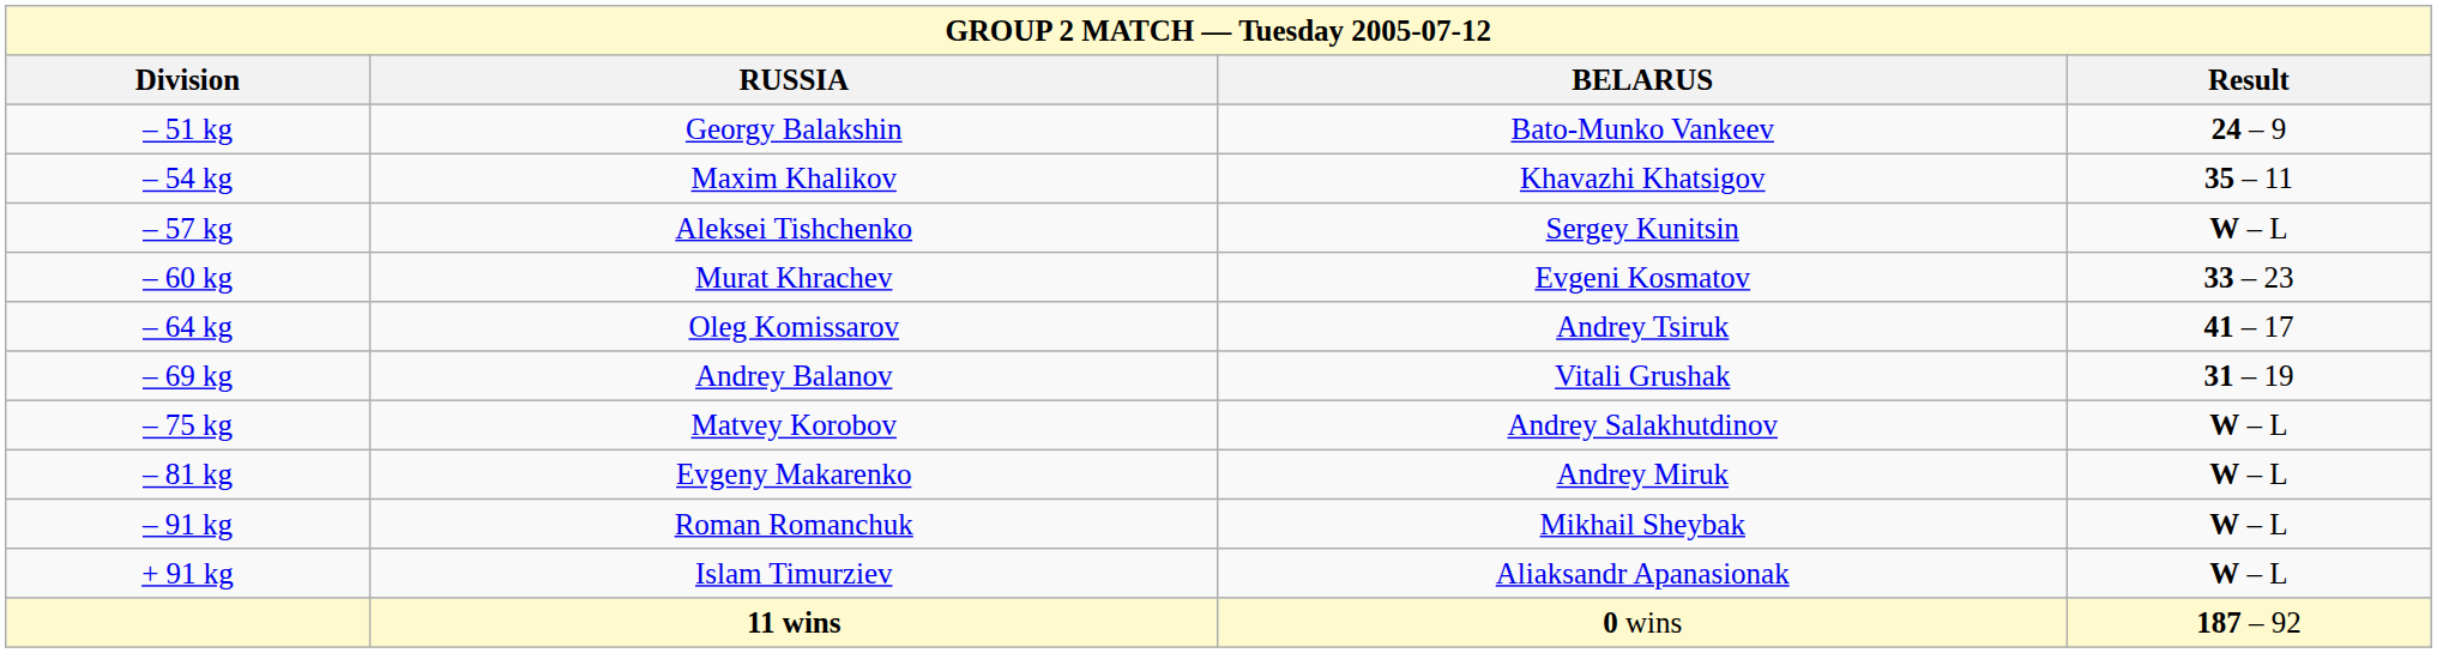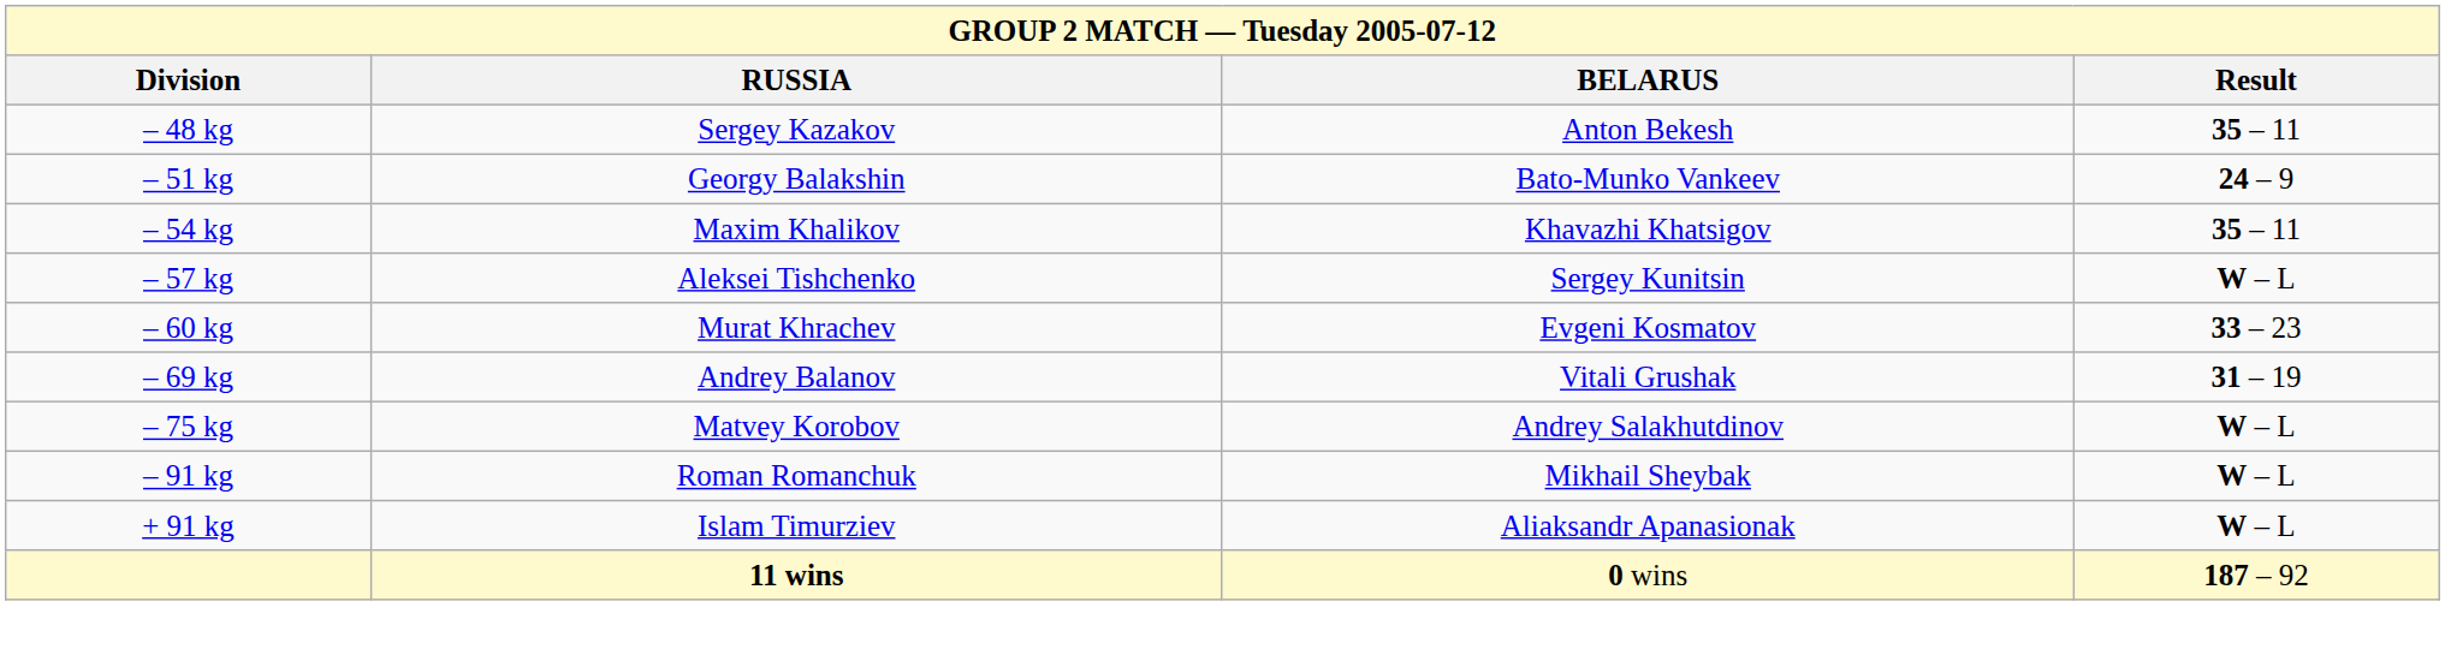+ row: – 48 kg | Sergey Kazakov | Anton Bekesh | 35 – 11
- row: – 64 kg | Oleg Komissarov | Andrey Tsiruk | 41 – 17
- row: – 81 kg | Evgeny Makarenko | Andrey Miruk | W – L
